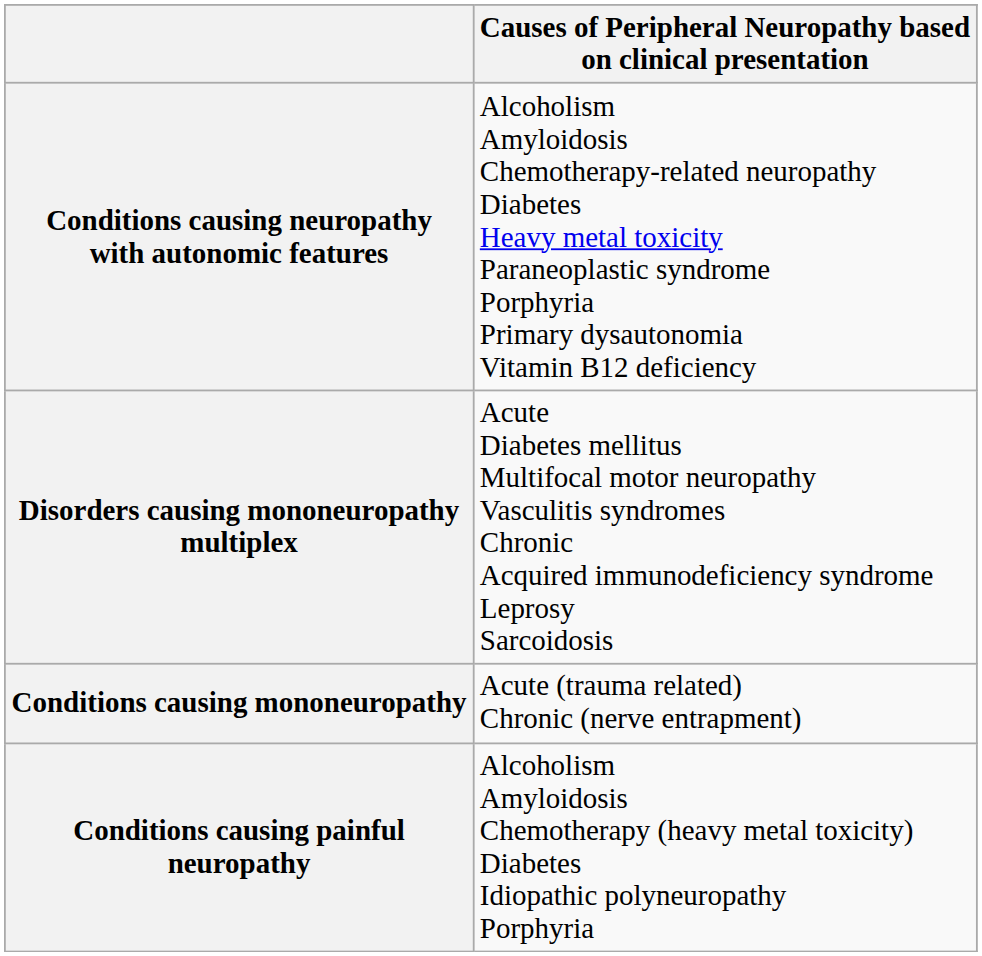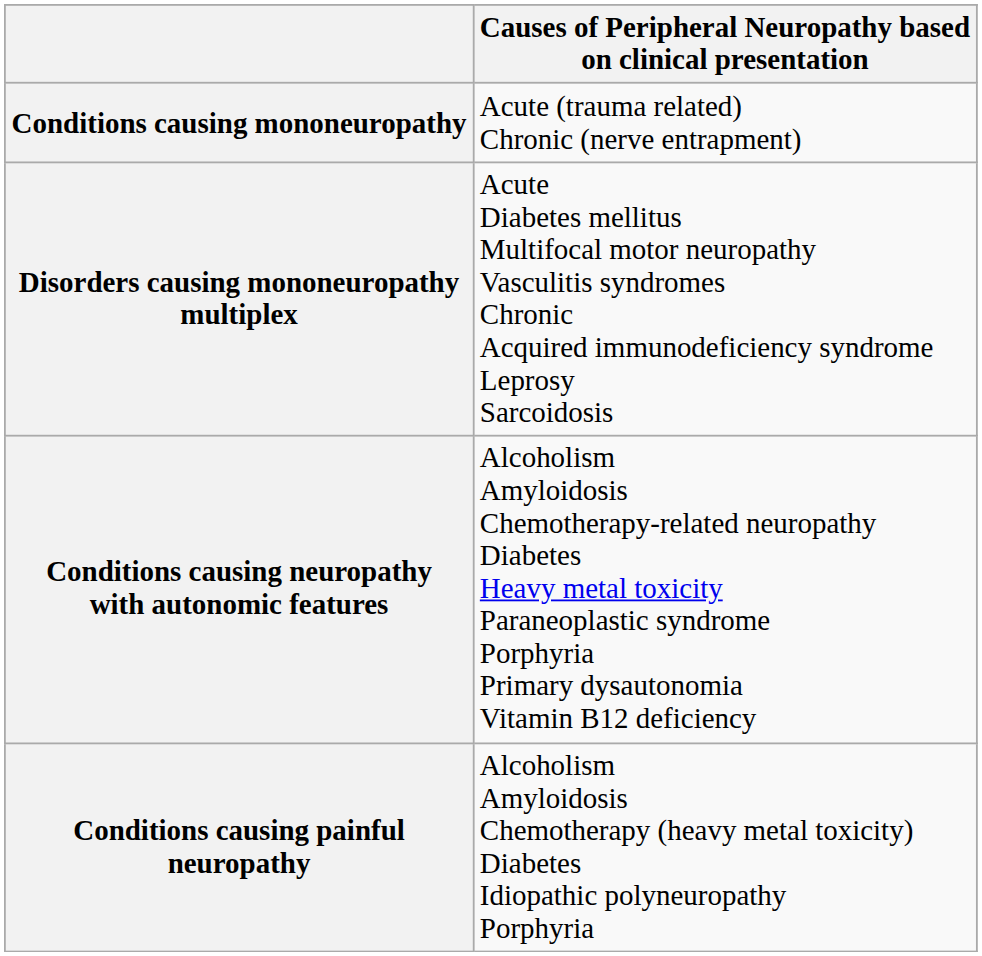rows swapped: Conditions causing mononeuropathy <-> Conditions causing neuropathy with autonomic features
